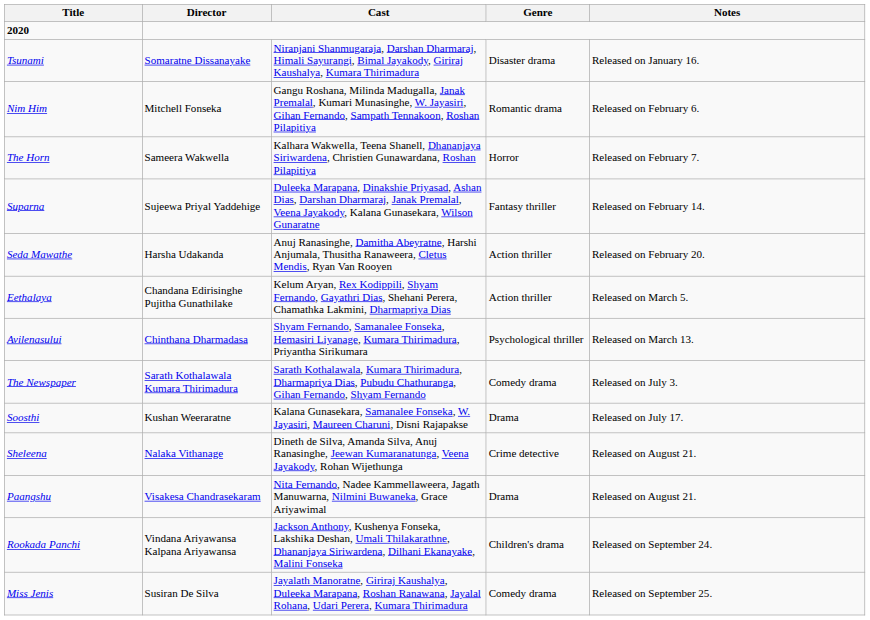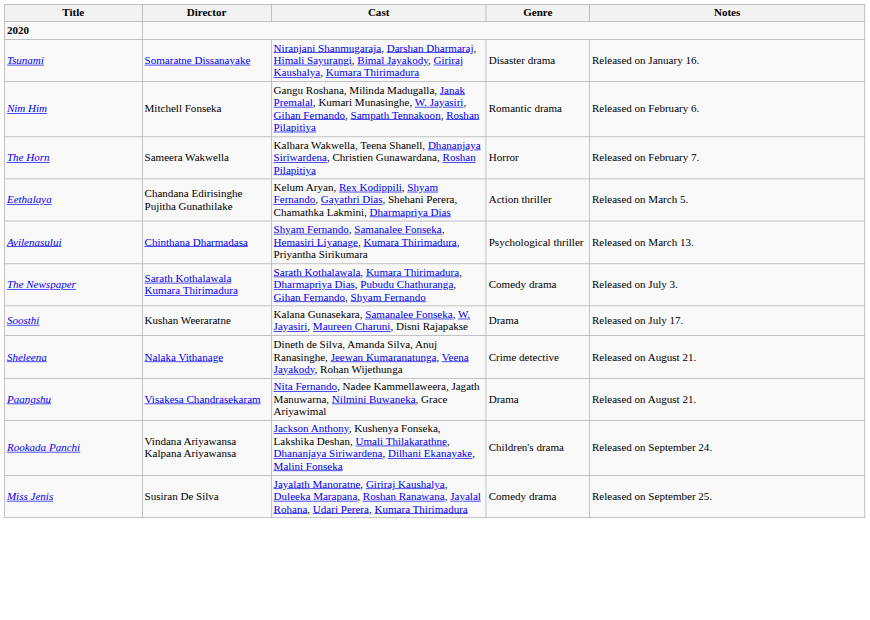- row: Suparna | Sujeewa Priyal Yaddehige | Duleeka Marapana, Dinakshie Priyasad, Ashan Dias, Darshan Dharmaraj, Janak Premalal, Veena Jayakody, Kalana Gunasekara, Wilson Gunaratne | Fantasy thriller | Released on February 14.
- row: Seda Mawathe | Harsha Udakanda | Anuj Ranasinghe, Damitha Abeyratne, Harshi Anjumala, Thusitha Ranaweera, Cletus Mendis, Ryan Van Rooyen | Action thriller | Released on February 20.
